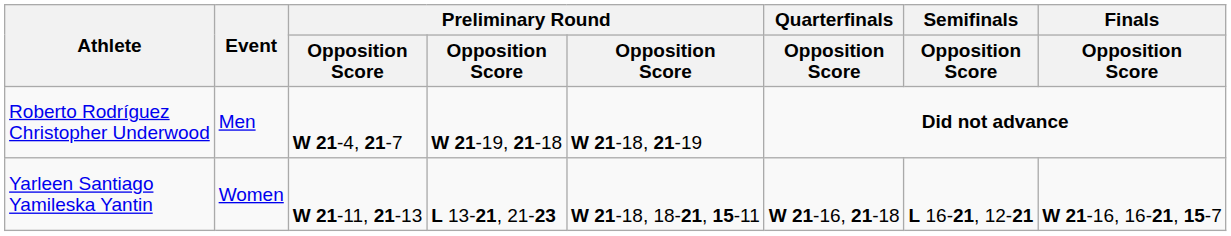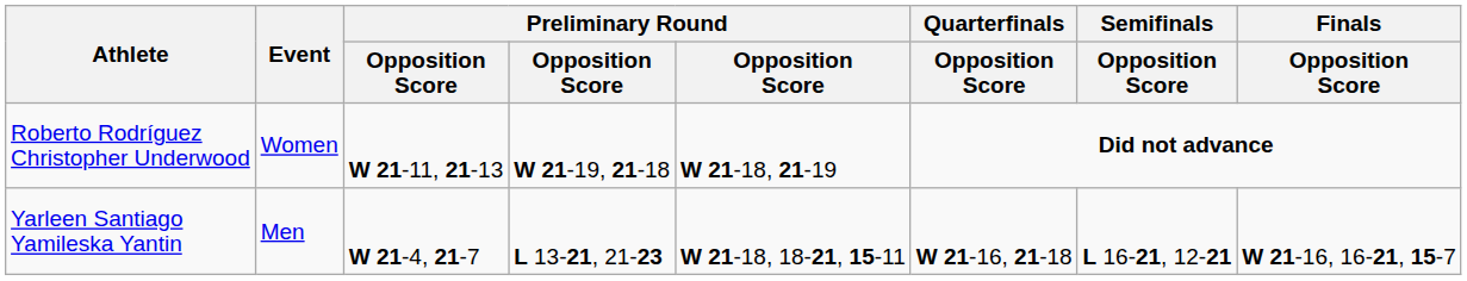Roberto Rodríguez Christopher Underwood | Event: Men -> Women
Roberto Rodríguez Christopher Underwood | column 3: W 21-4, 21-7 -> W 21-11, 21-13
Yarleen Santiago Yamileska Yantin | Event: Women -> Men
Yarleen Santiago Yamileska Yantin | column 3: W 21-11, 21-13 -> W 21-4, 21-7
